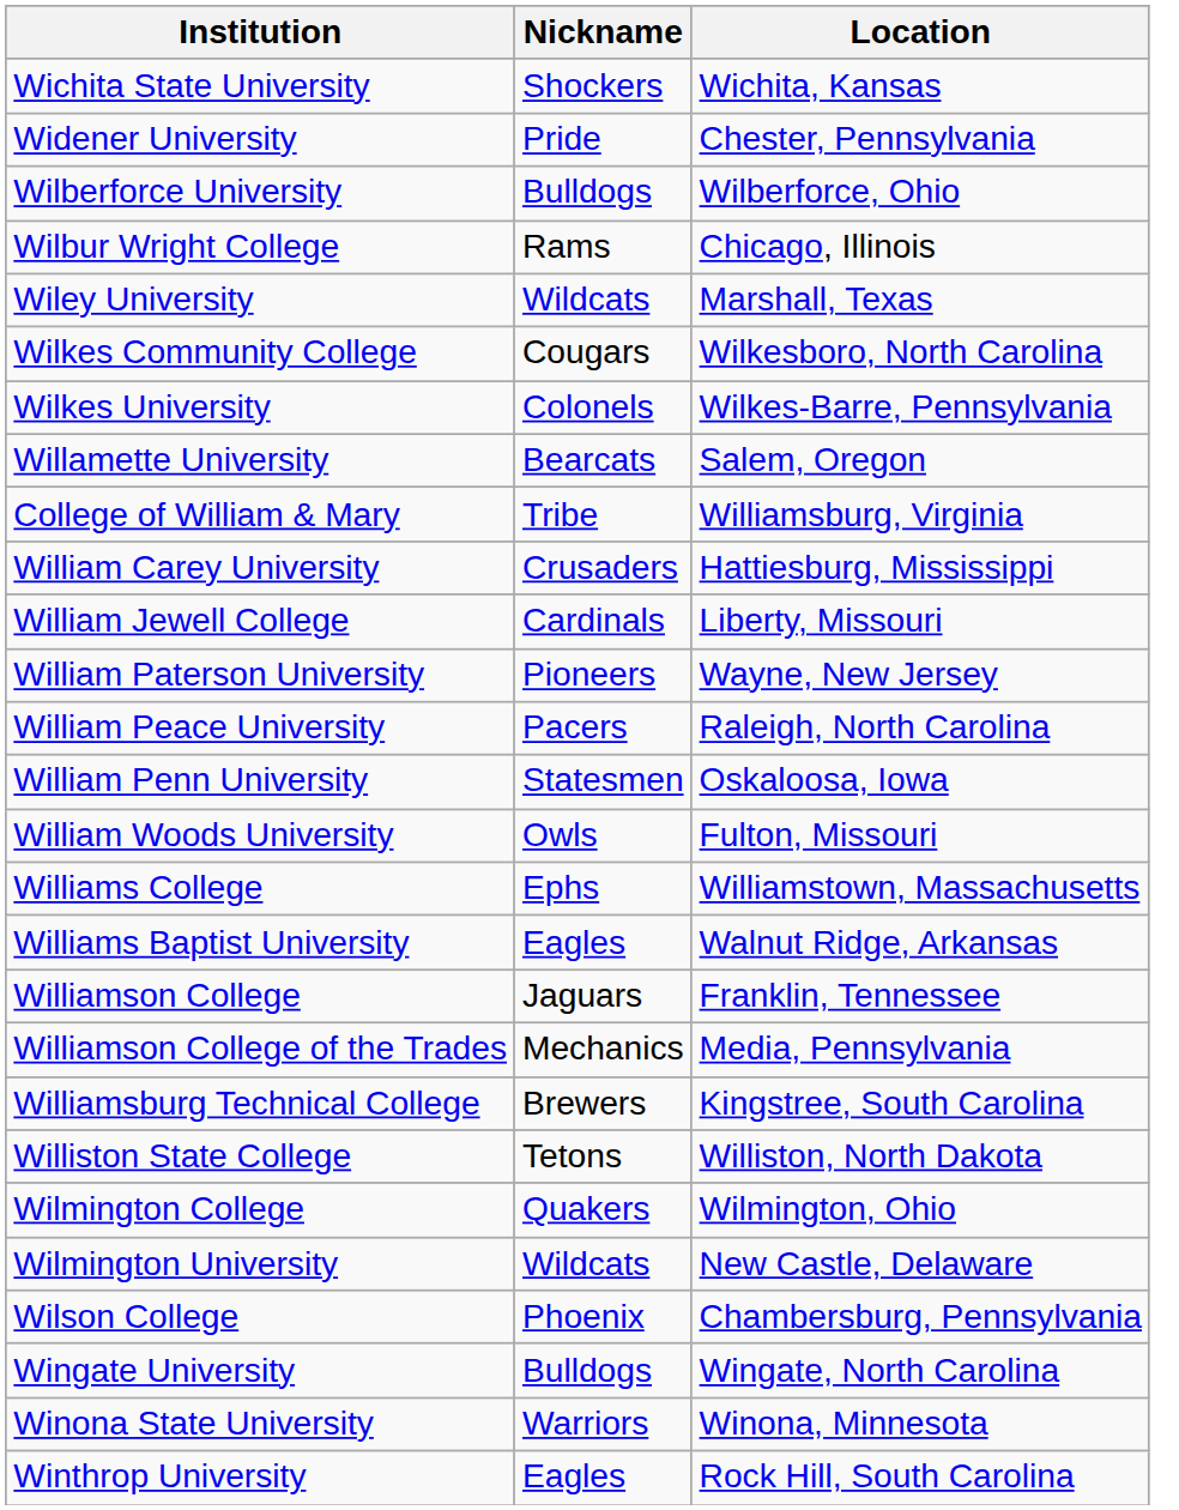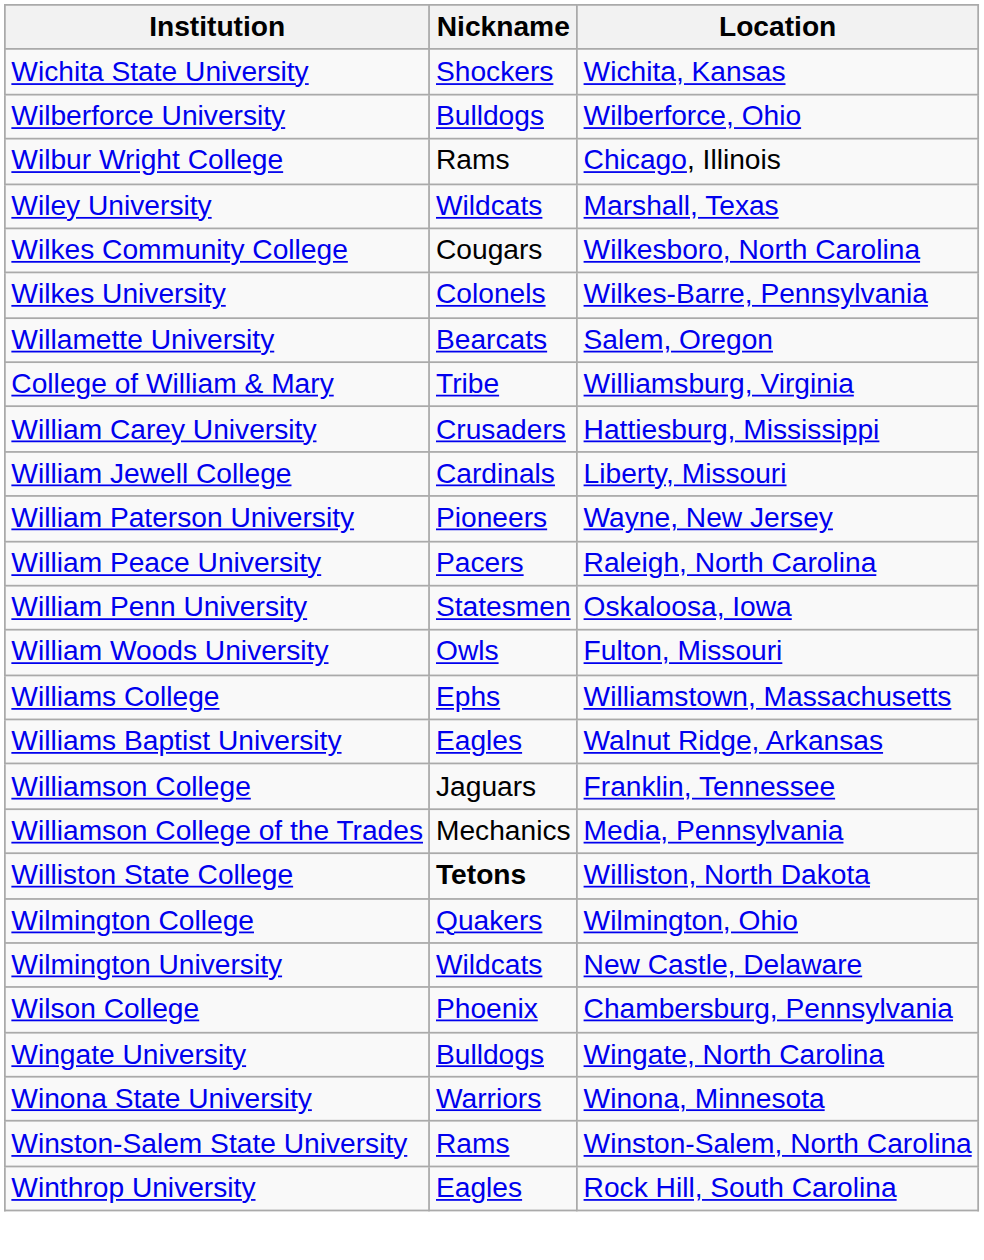- row: Widener University | Pride | Chester, Pennsylvania
- row: Williamsburg Technical College | Brewers | Kingstree, South Carolina
Williston State College | Nickname: normal -> bold
+ row: Winston-Salem State University | Rams | Winston-Salem, North Carolina
